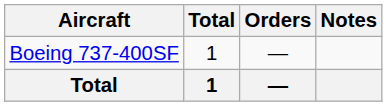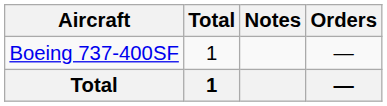columns swapped: Orders <-> Notes
